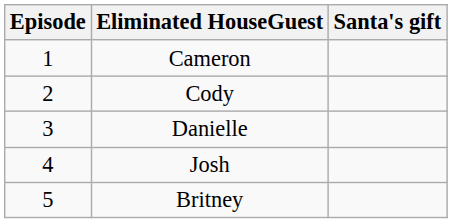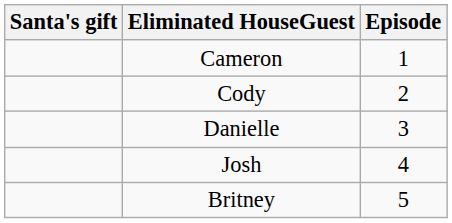columns swapped: Episode <-> Santa's gift
